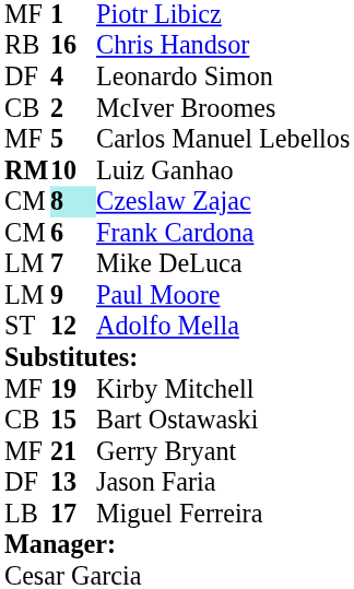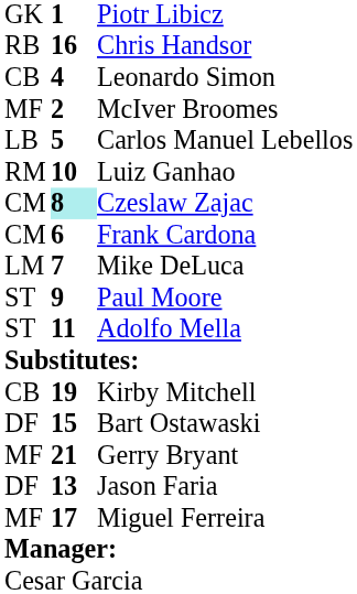Piotr Libicz | column 1: MF -> GK
Leonardo Simon | column 1: DF -> CB
McIver Broomes | column 1: CB -> MF
Carlos Manuel Lebellos | column 1: MF -> LB
Luiz Ganhao | column 1: bold -> normal
Paul Moore | column 1: LM -> ST
Adolfo Mella | column 2: 12 -> 11
Kirby Mitchell | column 1: MF -> CB
Bart Ostawaski | column 1: CB -> DF
Miguel Ferreira | column 1: LB -> MF
